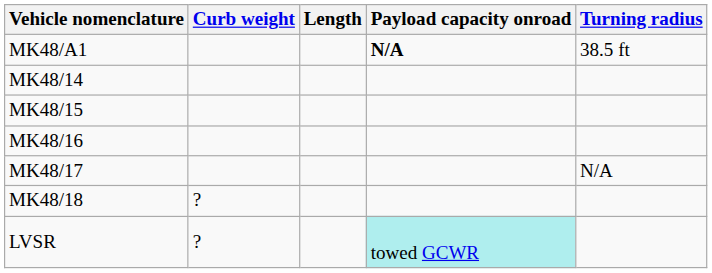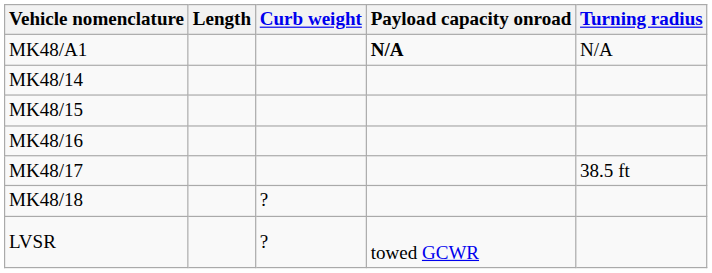columns swapped: Length <-> Curb weight
MK48/A1 | Turning radius: 38.5 ft -> N/A
MK48/17 | Turning radius: N/A -> 38.5 ft
LVSR | Payload capacity onroad: paleturquoise background -> no background
